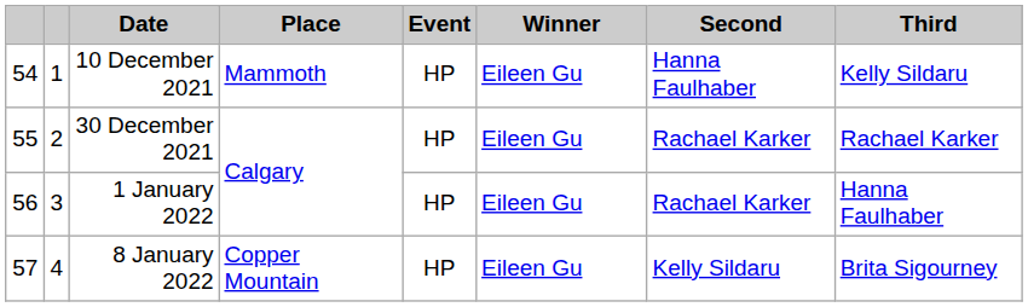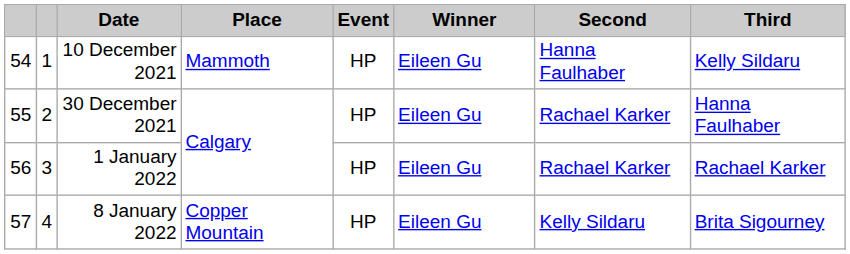30 December 2021 | Third: Rachael Karker -> Hanna Faulhaber
1 January 2022 | Third: Hanna Faulhaber -> Rachael Karker
